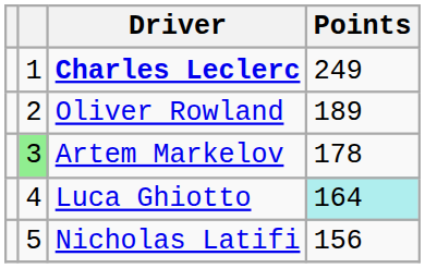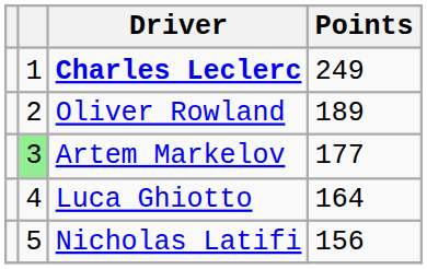Artem Markelov | Points: 178 -> 177
Luca Ghiotto | Points: paleturquoise background -> no background
